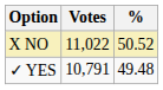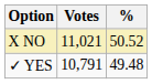X NO | Votes: 11,022 -> 11,021
